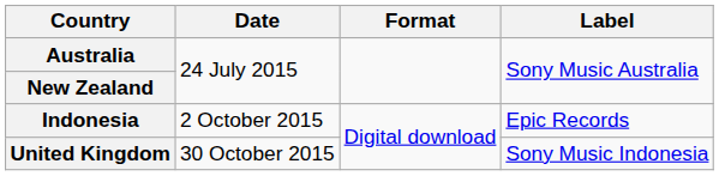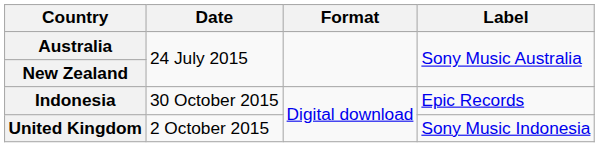Indonesia | Date: 2 October 2015 -> 30 October 2015
United Kingdom | Date: 30 October 2015 -> 2 October 2015
